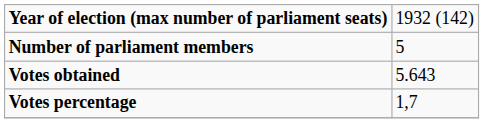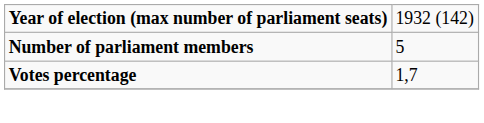- row: Votes obtained | 5.643
